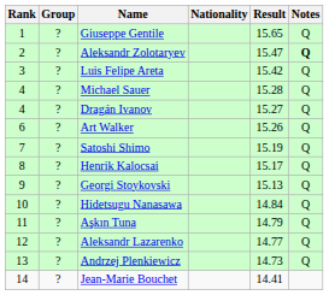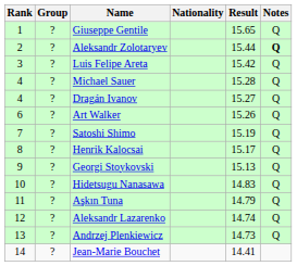Aleksandr Zolotaryev | Result: 15.47 -> 15.44
Hidetsugu Nanasawa | Result: 14.84 -> 14.83
Aleksandr Lazarenko | Result: 14.77 -> 14.74
